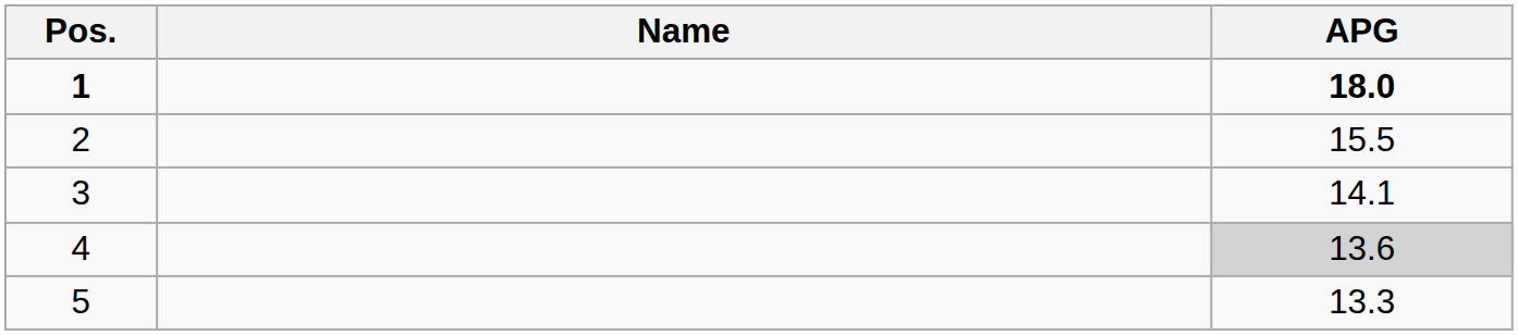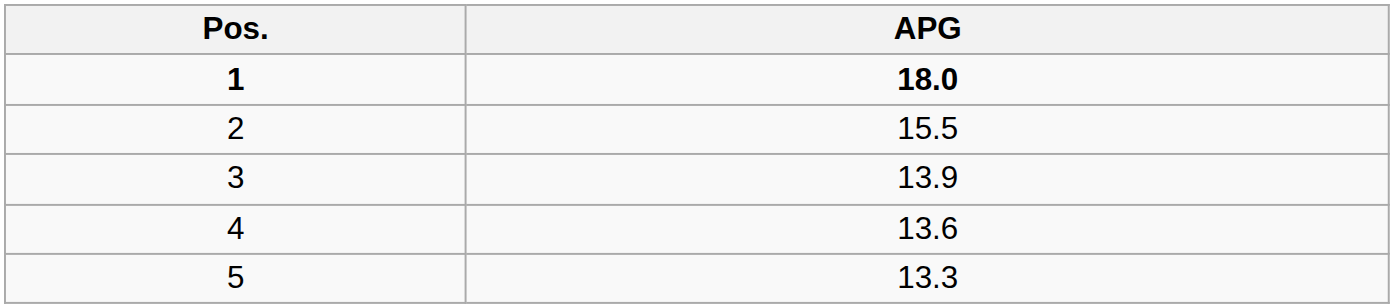- column: Name
3 | APG: 14.1 -> 13.9
4 | APG: lightgrey background -> no background
